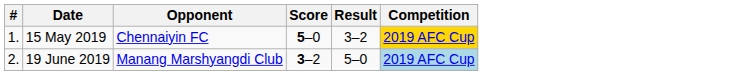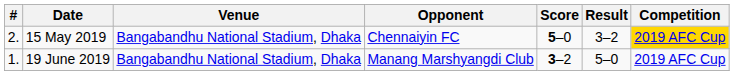+ column: Venue | Bangabandhu National Stadium, Dhaka | Bangabandhu National Stadium, Dhaka
15 May 2019 | #: 1. -> 2.
19 June 2019 | #: 2. -> 1.
19 June 2019 | Competition: lightblue background -> no background
